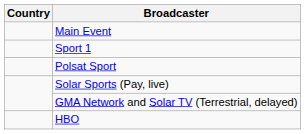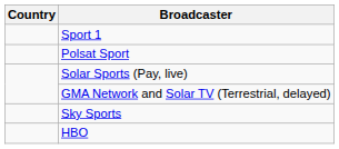- row: Main Event
+ row: Sky Sports
